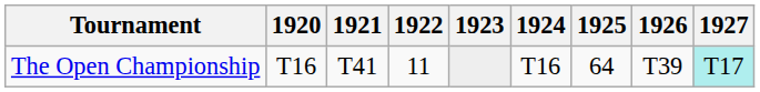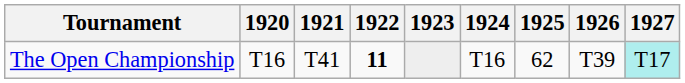The Open Championship | 1922: normal -> bold
The Open Championship | 1925: 64 -> 62
